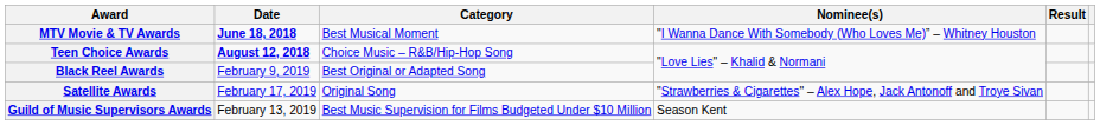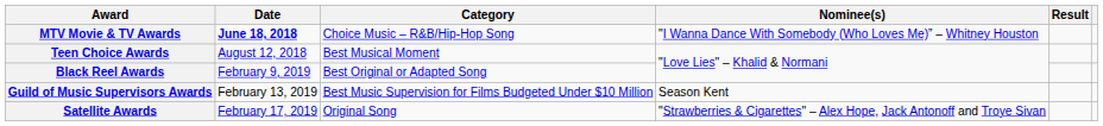MTV Movie & TV Awards | Category: Best Musical Moment -> Choice Music – R&B/Hip-Hop Song
Teen Choice Awards | Date: bold -> normal
Teen Choice Awards | Category: Choice Music – R&B/Hip-Hop Song -> Best Musical Moment
rows swapped: Guild of Music Supervisors Awards <-> Satellite Awards
